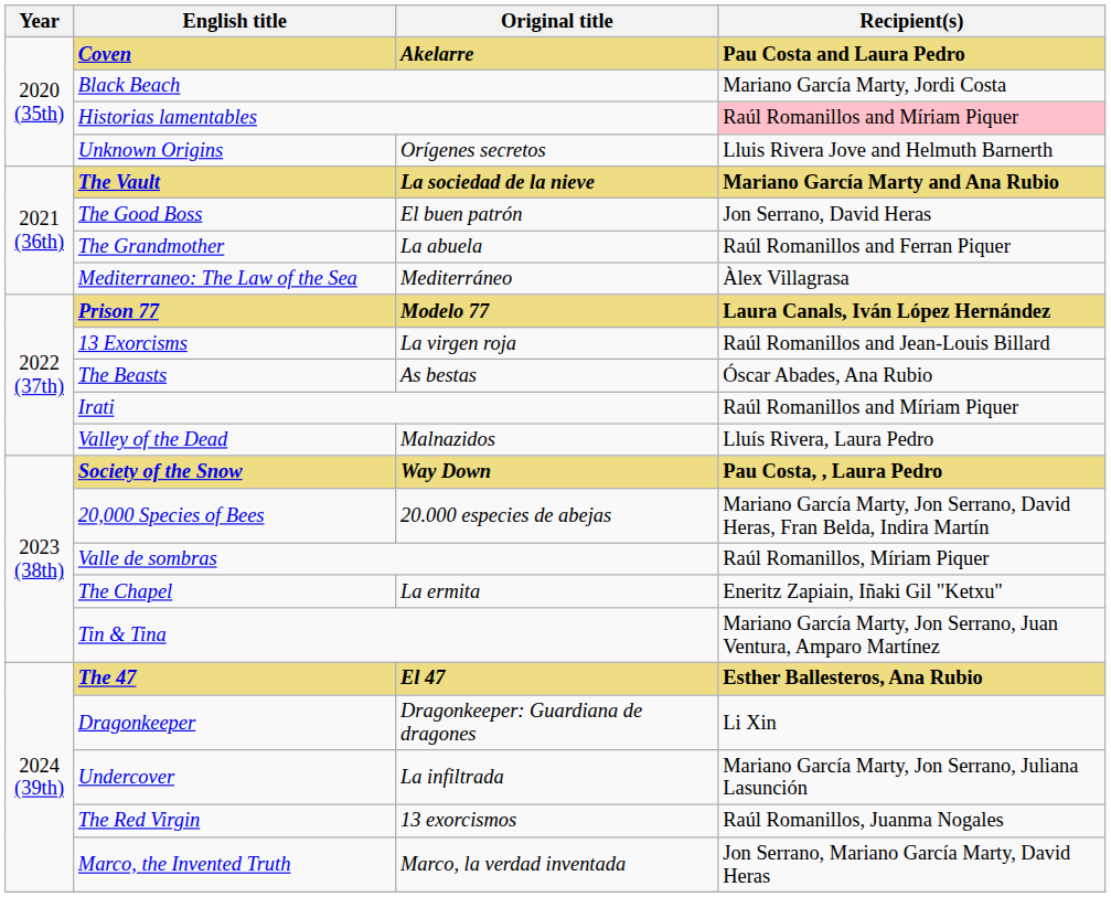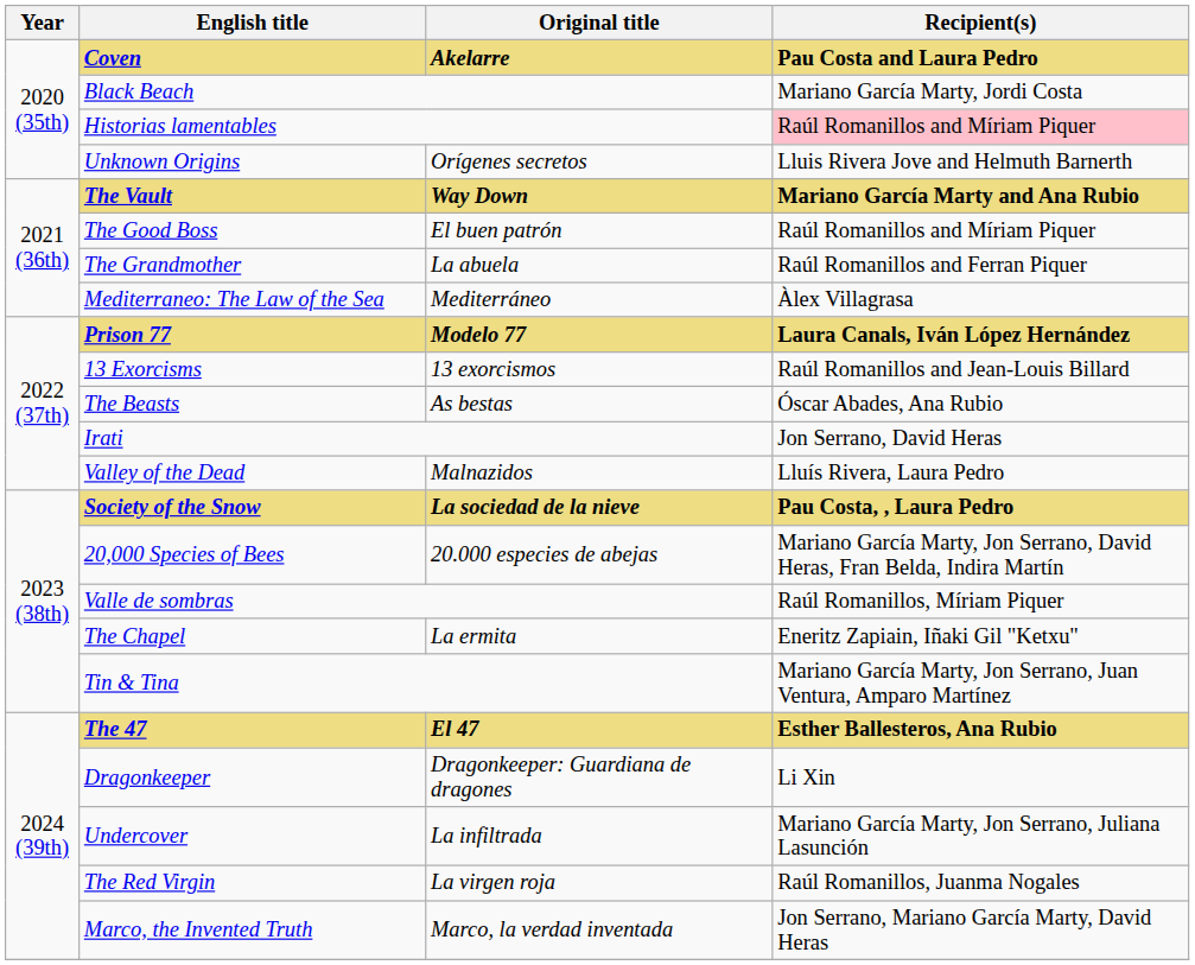The Vault | Original title: La sociedad de la nieve -> Way Down
The Good Boss | Recipient(s): Jon Serrano, David Heras -> Raúl Romanillos and Míriam Piquer
13 Exorcisms | Original title: La virgen roja -> 13 exorcismos
Irati | Recipient(s): Raúl Romanillos and Míriam Piquer -> Jon Serrano, David Heras
Society of the Snow | Original title: Way Down -> La sociedad de la nieve
The Red Virgin | Original title: 13 exorcismos -> La virgen roja
